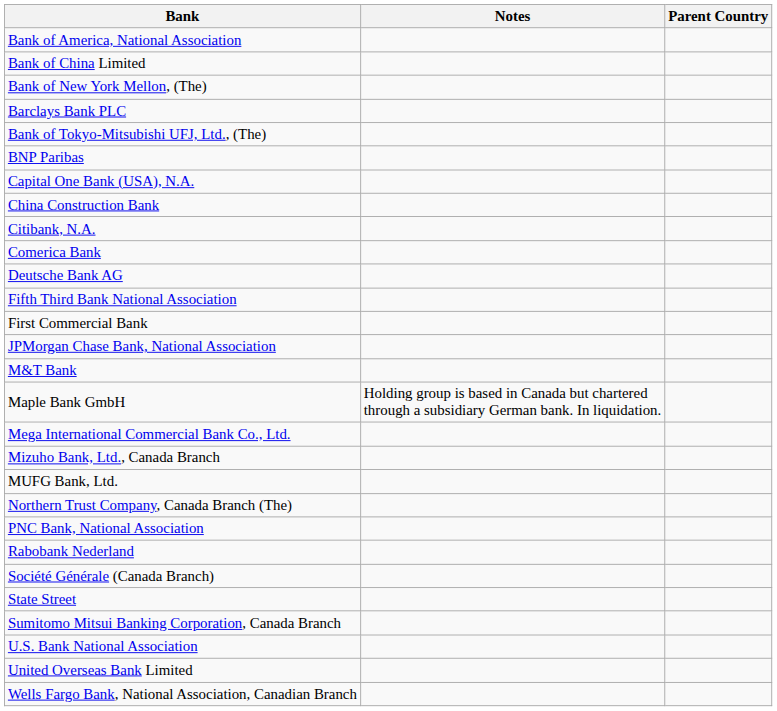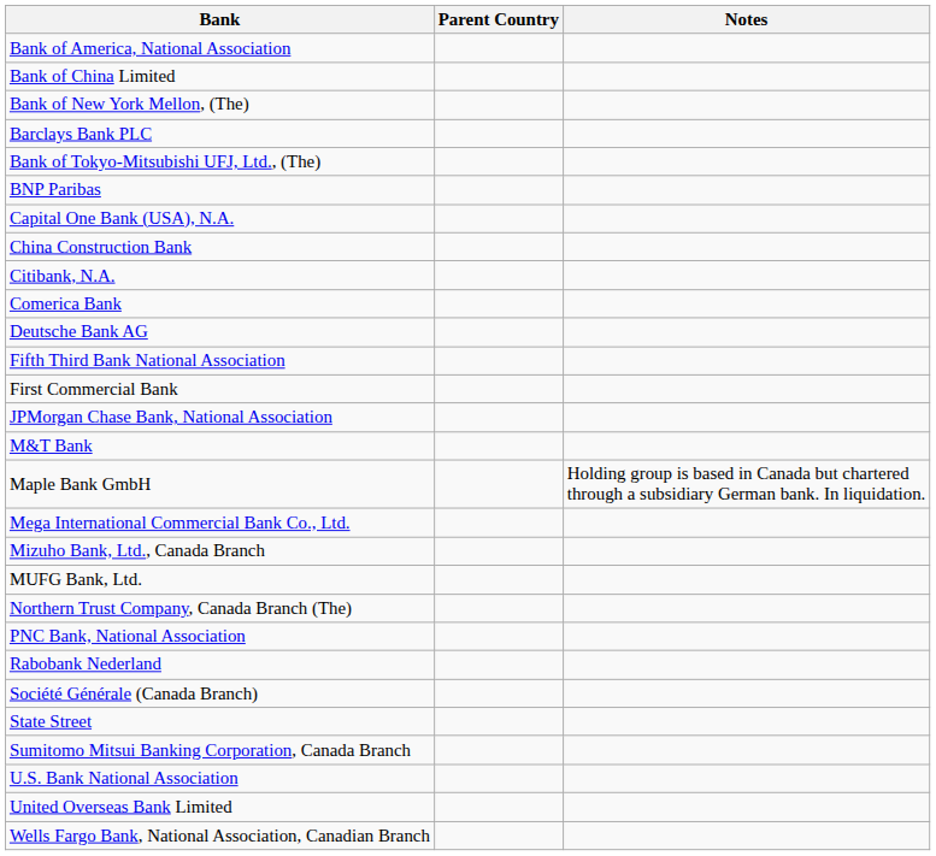columns swapped: Parent Country <-> Notes
